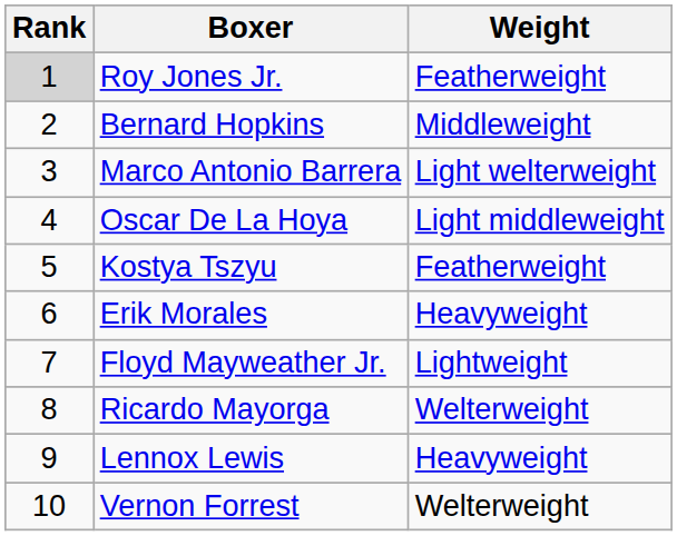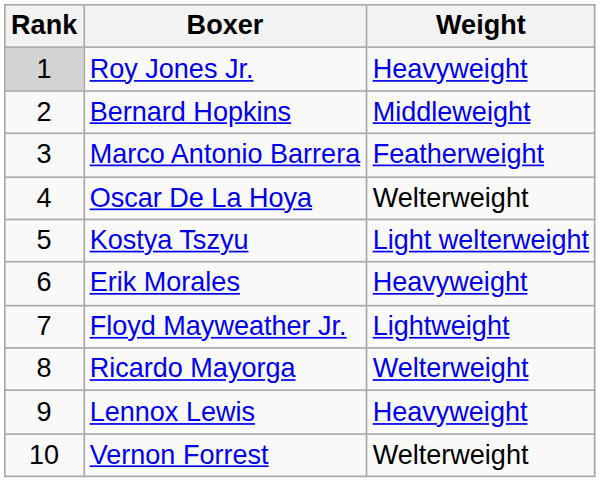Roy Jones Jr. | Weight: Featherweight -> Heavyweight
Marco Antonio Barrera | Weight: Light welterweight -> Featherweight
Oscar De La Hoya | Weight: Light middleweight -> Welterweight
Kostya Tszyu | Weight: Featherweight -> Light welterweight
